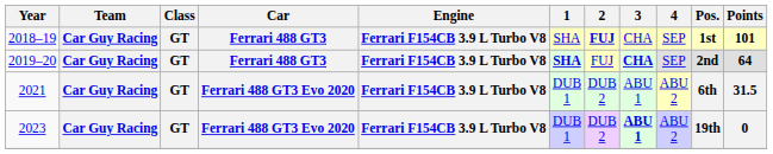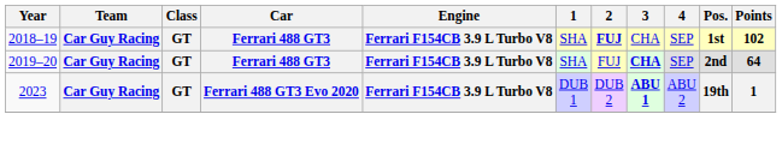2018–19 | Points: 101 -> 102
2019–20 | 1: bold -> normal
- row: 2021 | Car Guy Racing | GT | Ferrari 488 GT3 Evo 2020 | Ferrari F154CB 3.9 L Turbo V8 | DUB 1 | DUB 2 | ABU 1 | ABU 2 | 6th | 31.5
2023 | Points: 0 -> 1
